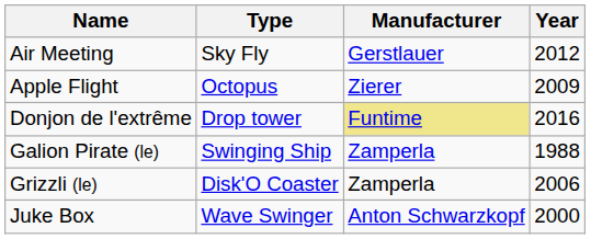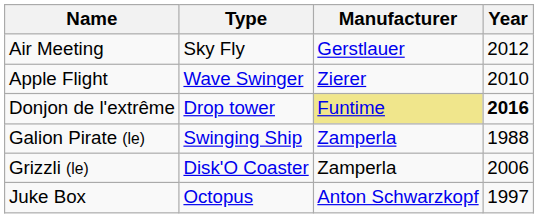Apple Flight | Type: Octopus -> Wave Swinger
Apple Flight | Year: 2009 -> 2010
Donjon de l'extrême | Year: normal -> bold
Juke Box | Type: Wave Swinger -> Octopus
Juke Box | Year: 2000 -> 1997
